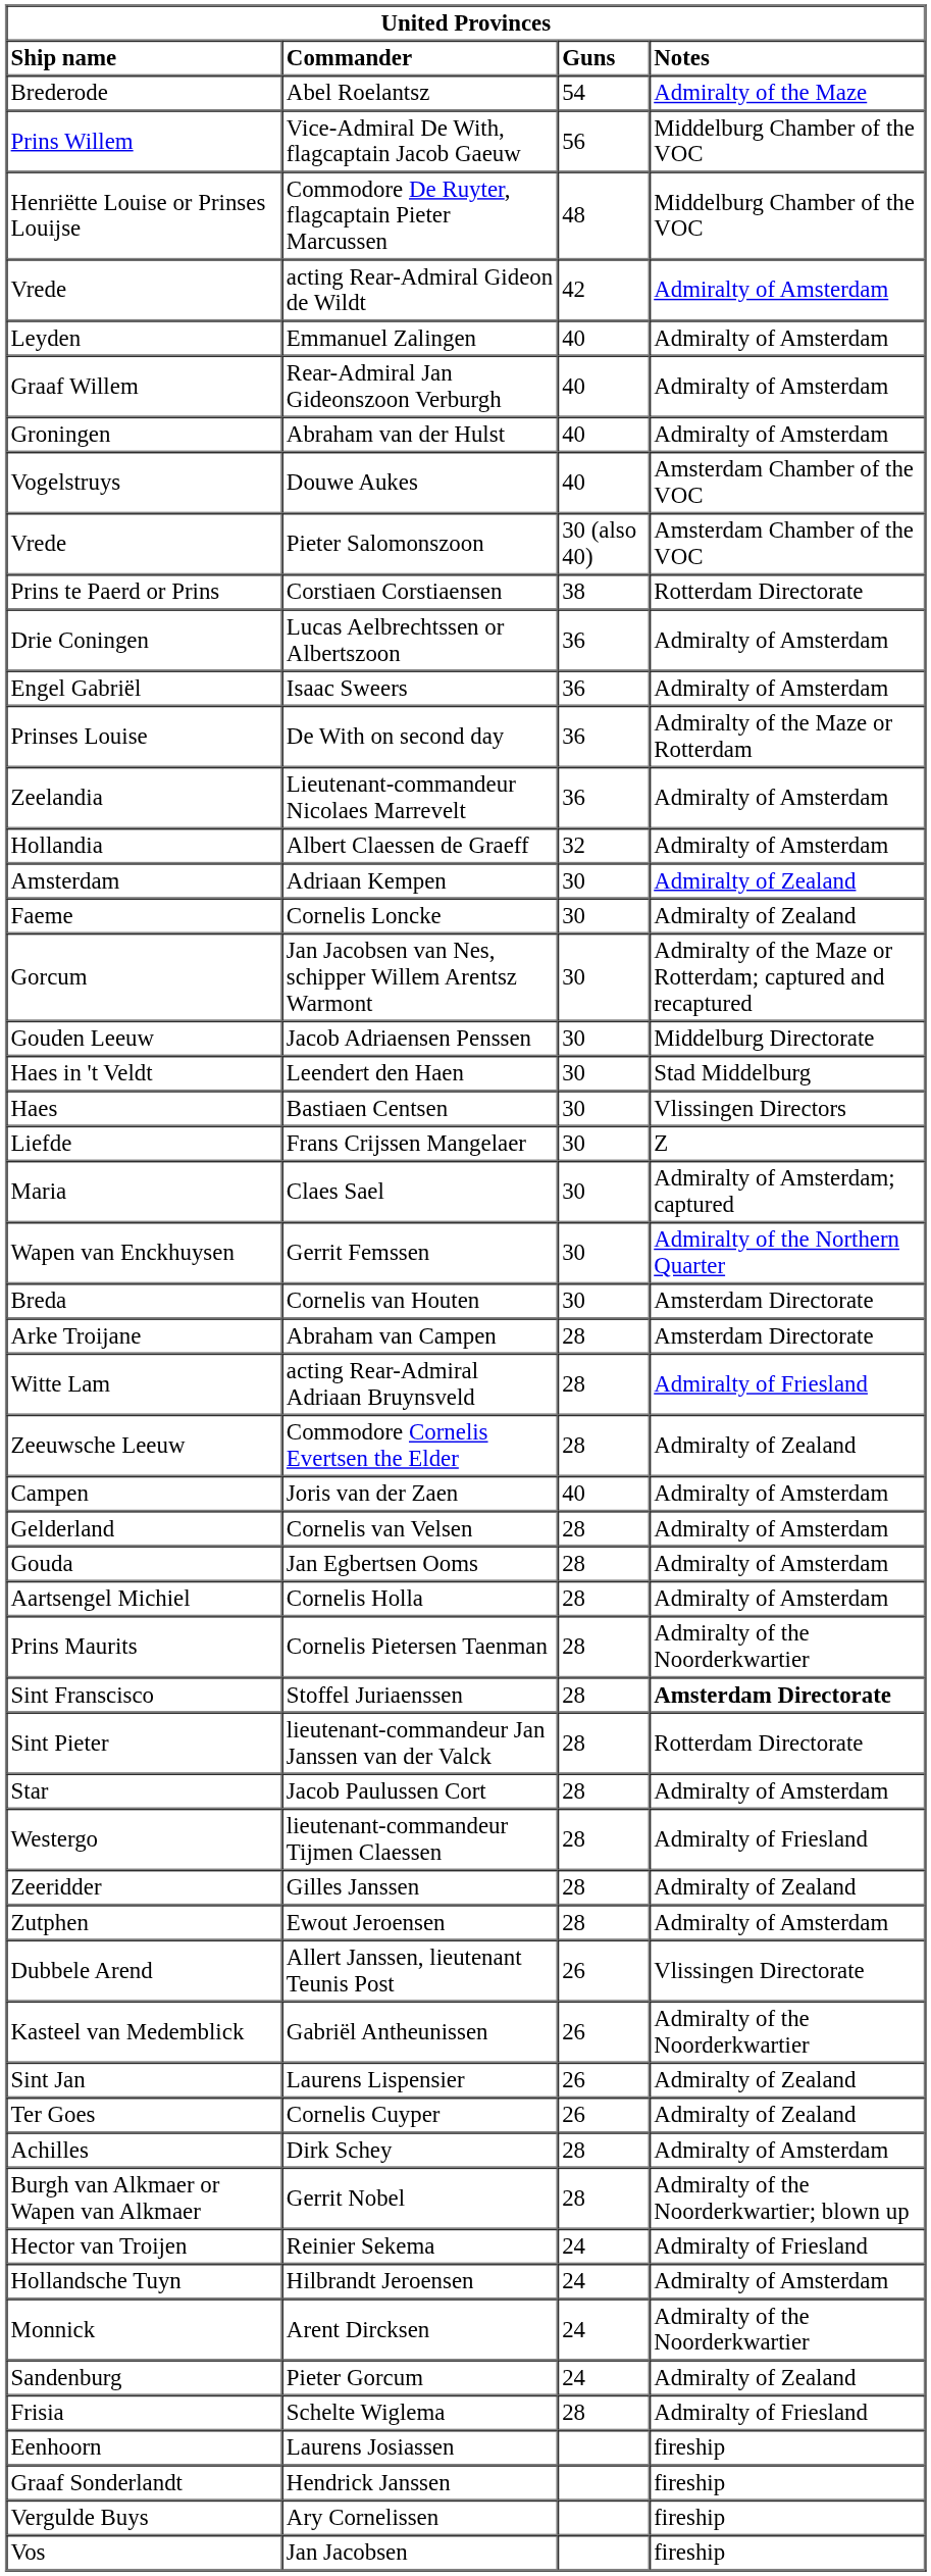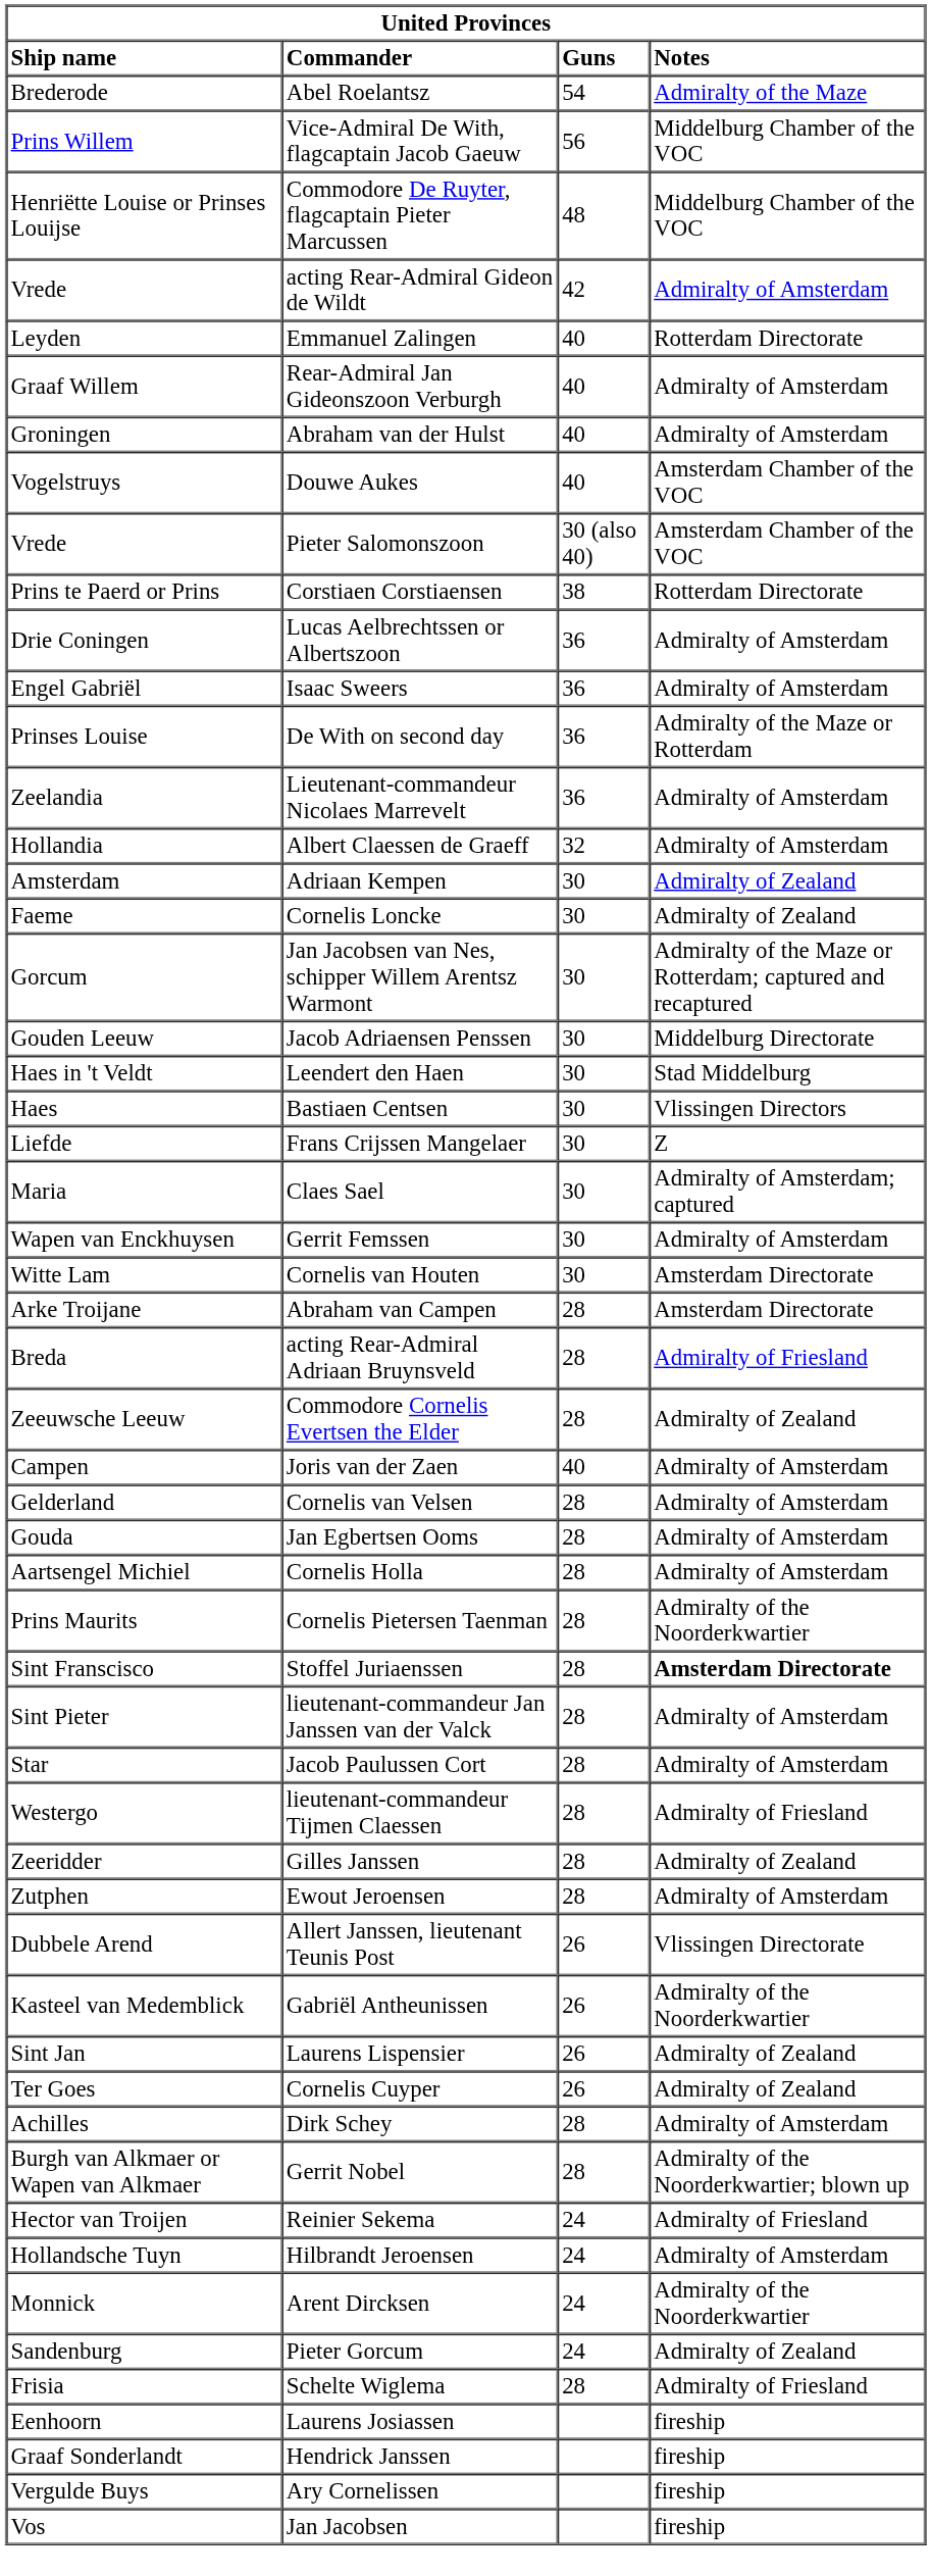Emmanuel Zalingen | column 4: Admiralty of Amsterdam -> Rotterdam Directorate
Gerrit Femssen | column 4: Admiralty of the Northern Quarter -> Admiralty of Amsterdam
Cornelis van Houten | column 1: Breda -> Witte Lam
acting Rear-Admiral Adriaan Bruynsveld | column 1: Witte Lam -> Breda
lieutenant-commandeur Jan Janssen van der Valck | column 4: Rotterdam Directorate -> Admiralty of Amsterdam
